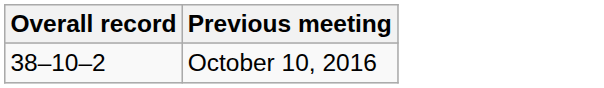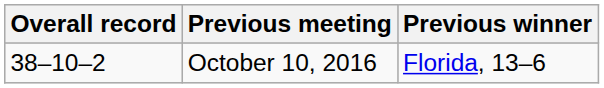+ column: Previous winner | Florida, 13–6
